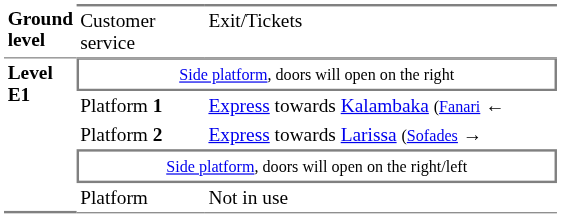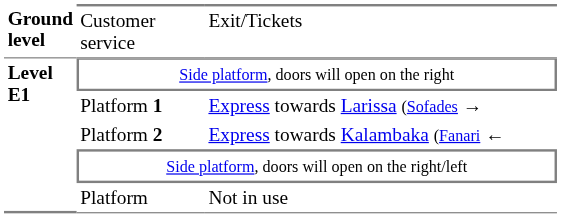Platform 1 | column 3: Express towards Kalambaka (Fanari ← -> Express towards Larissa (Sofades →
Platform 2 | column 3: Express towards Larissa (Sofades → -> Express towards Kalambaka (Fanari ←
